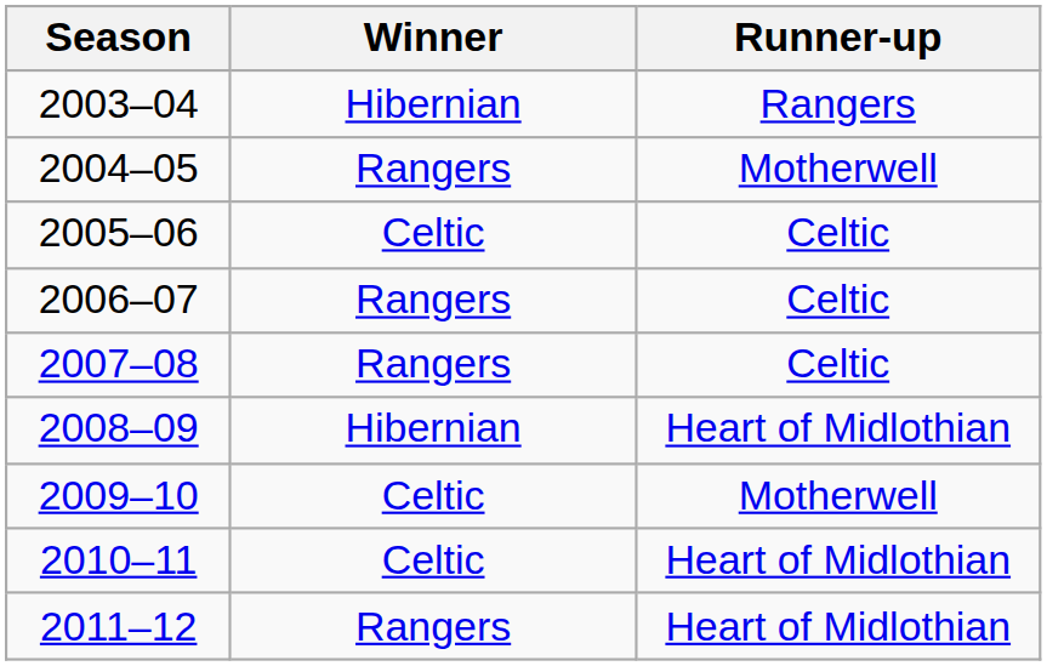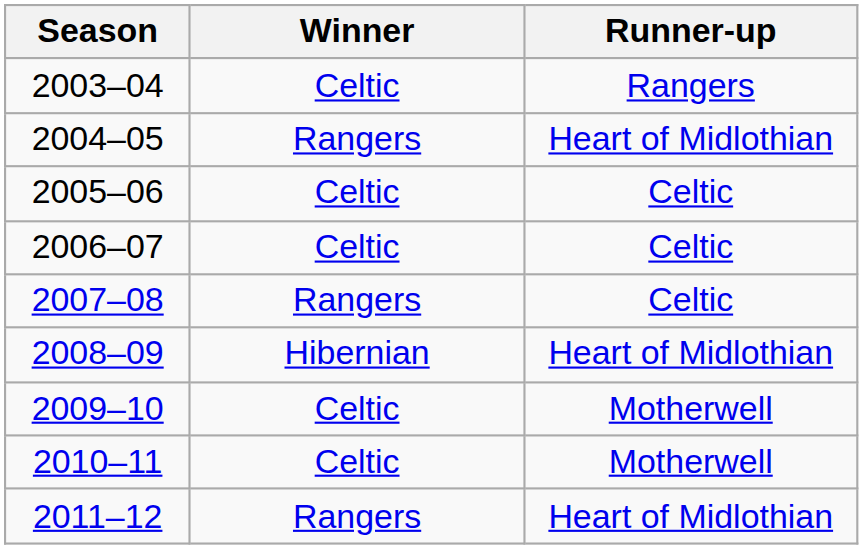2003–04 | Winner: Hibernian -> Celtic
2004–05 | Runner-up: Motherwell -> Heart of Midlothian
2006–07 | Winner: Rangers -> Celtic
2010–11 | Runner-up: Heart of Midlothian -> Motherwell
